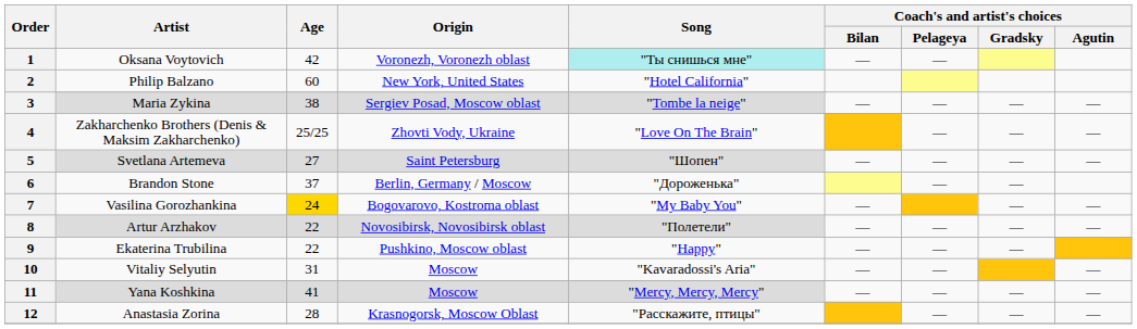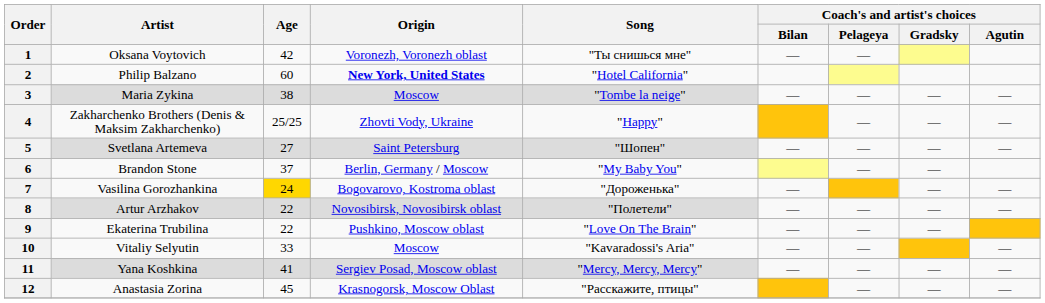1 | Song: paleturquoise background -> no background
2 | Origin: normal -> bold
3 | Origin: Sergiev Posad, Moscow oblast -> Moscow
4 | Song: "Love On The Brain" -> "Happy"
6 | Song: "Дороженька" -> "My Baby You"
7 | Song: "My Baby You" -> "Дороженька"
9 | Song: "Happy" -> "Love On The Brain"
10 | Age: 31 -> 33
11 | Origin: Moscow -> Sergiev Posad, Moscow oblast
12 | Age: 28 -> 45
